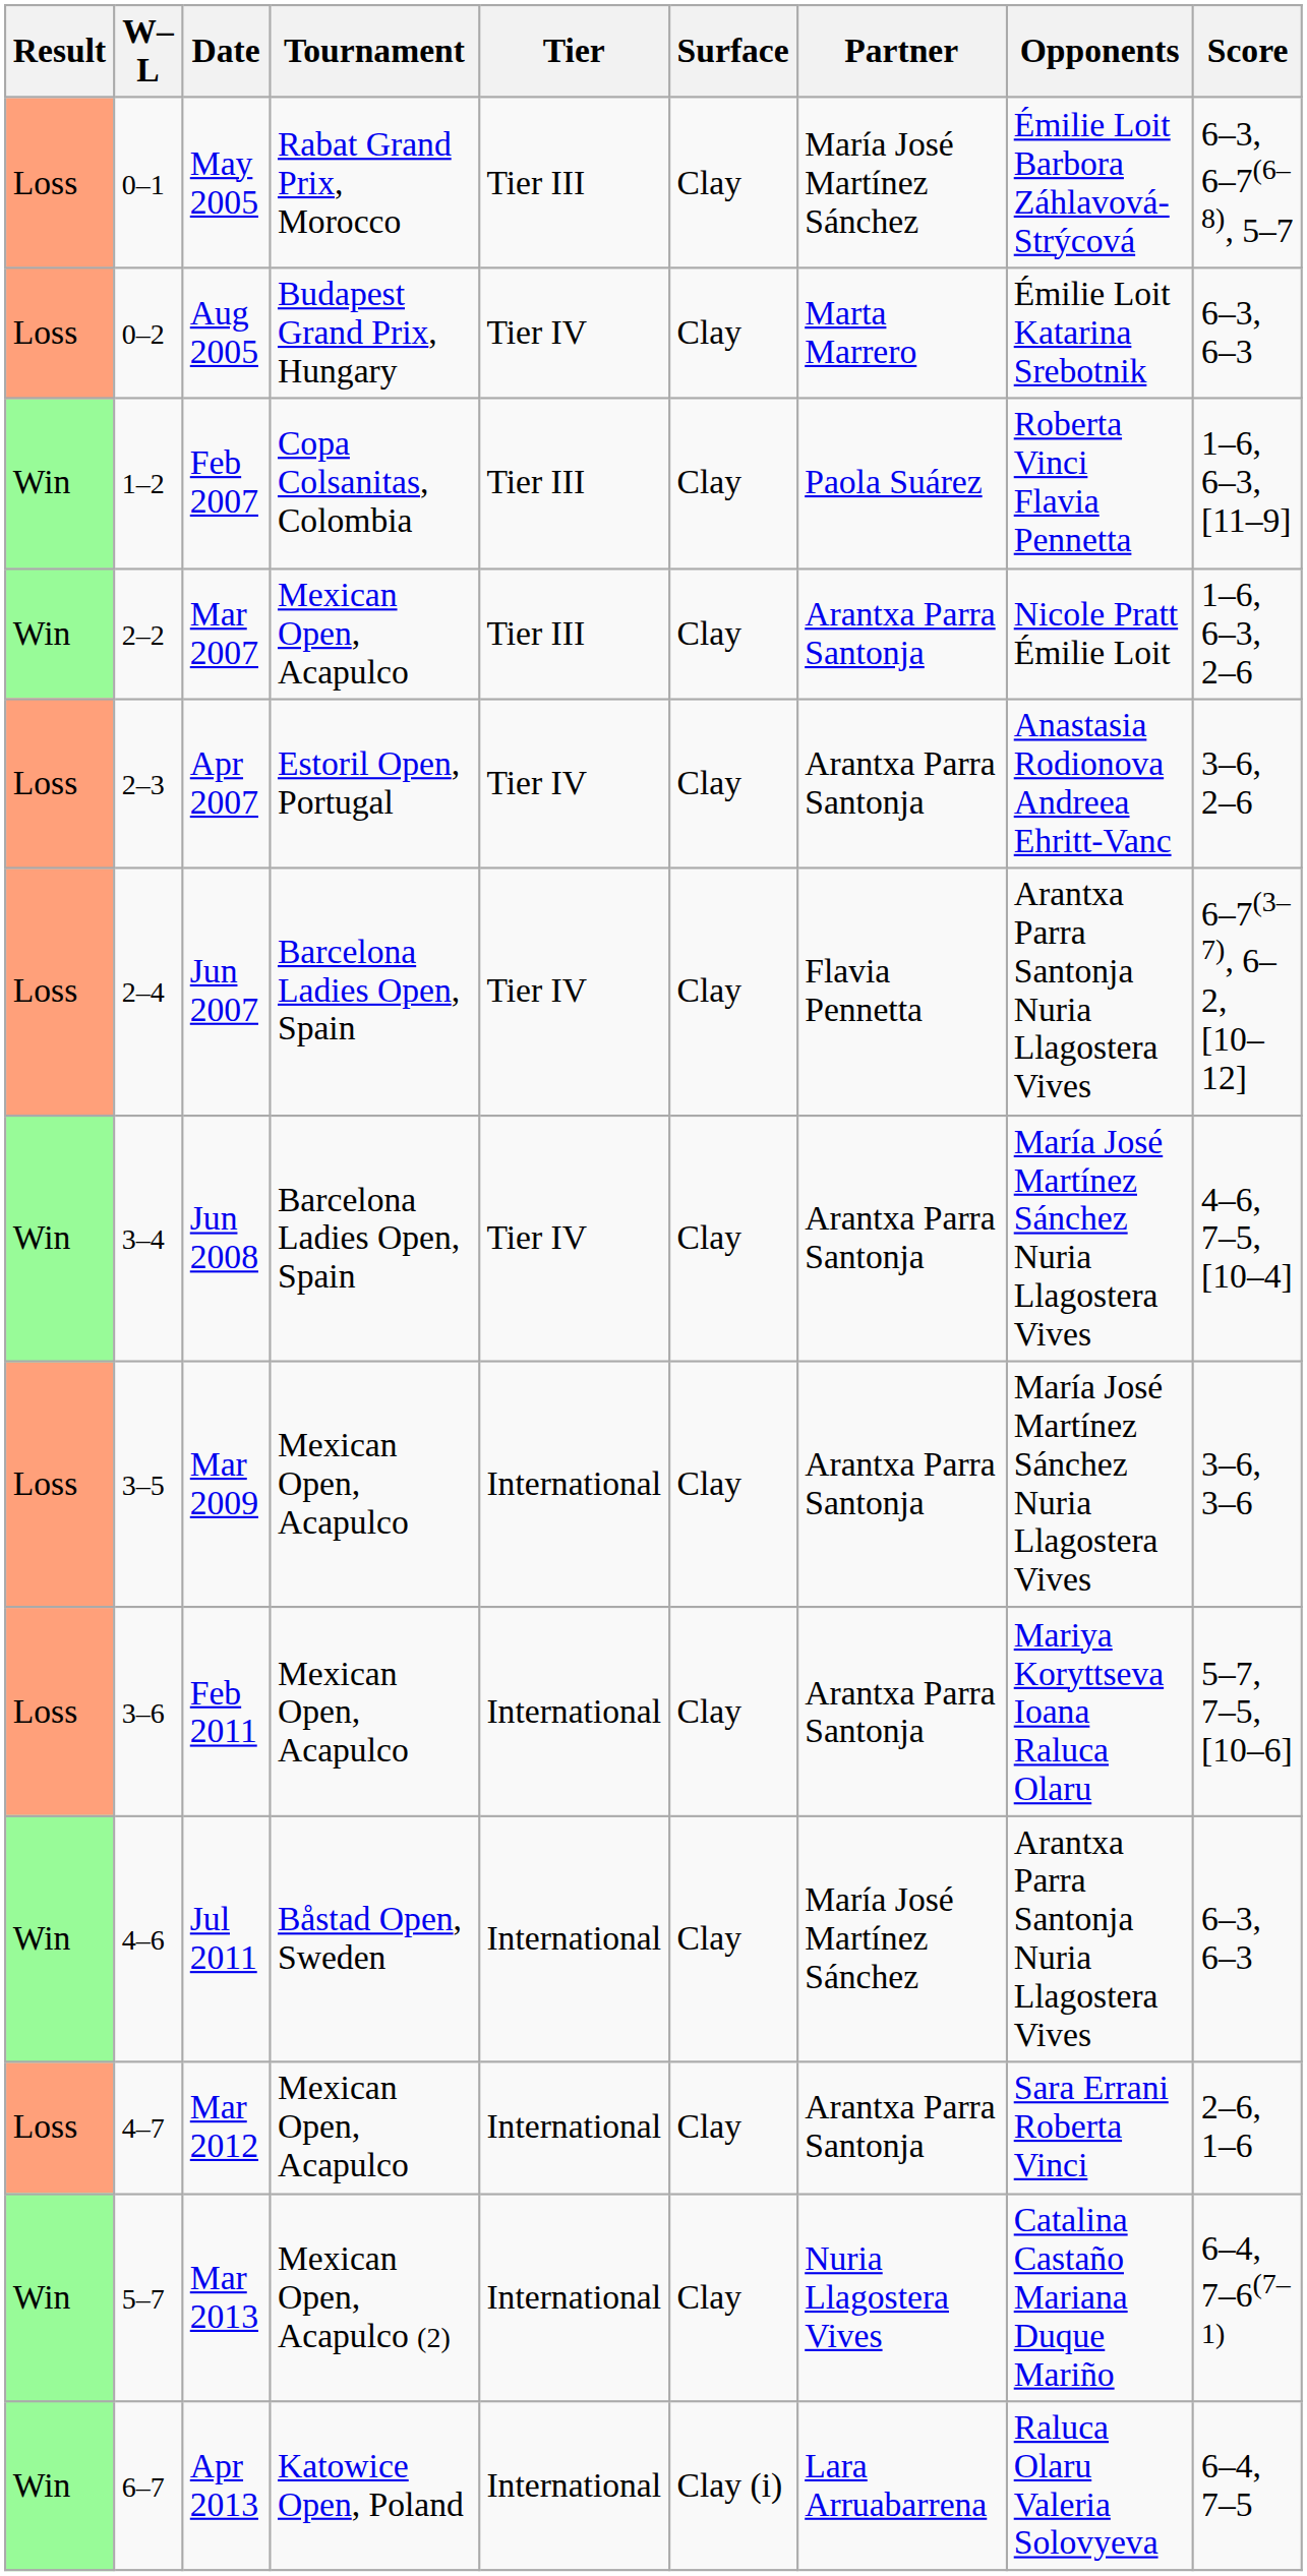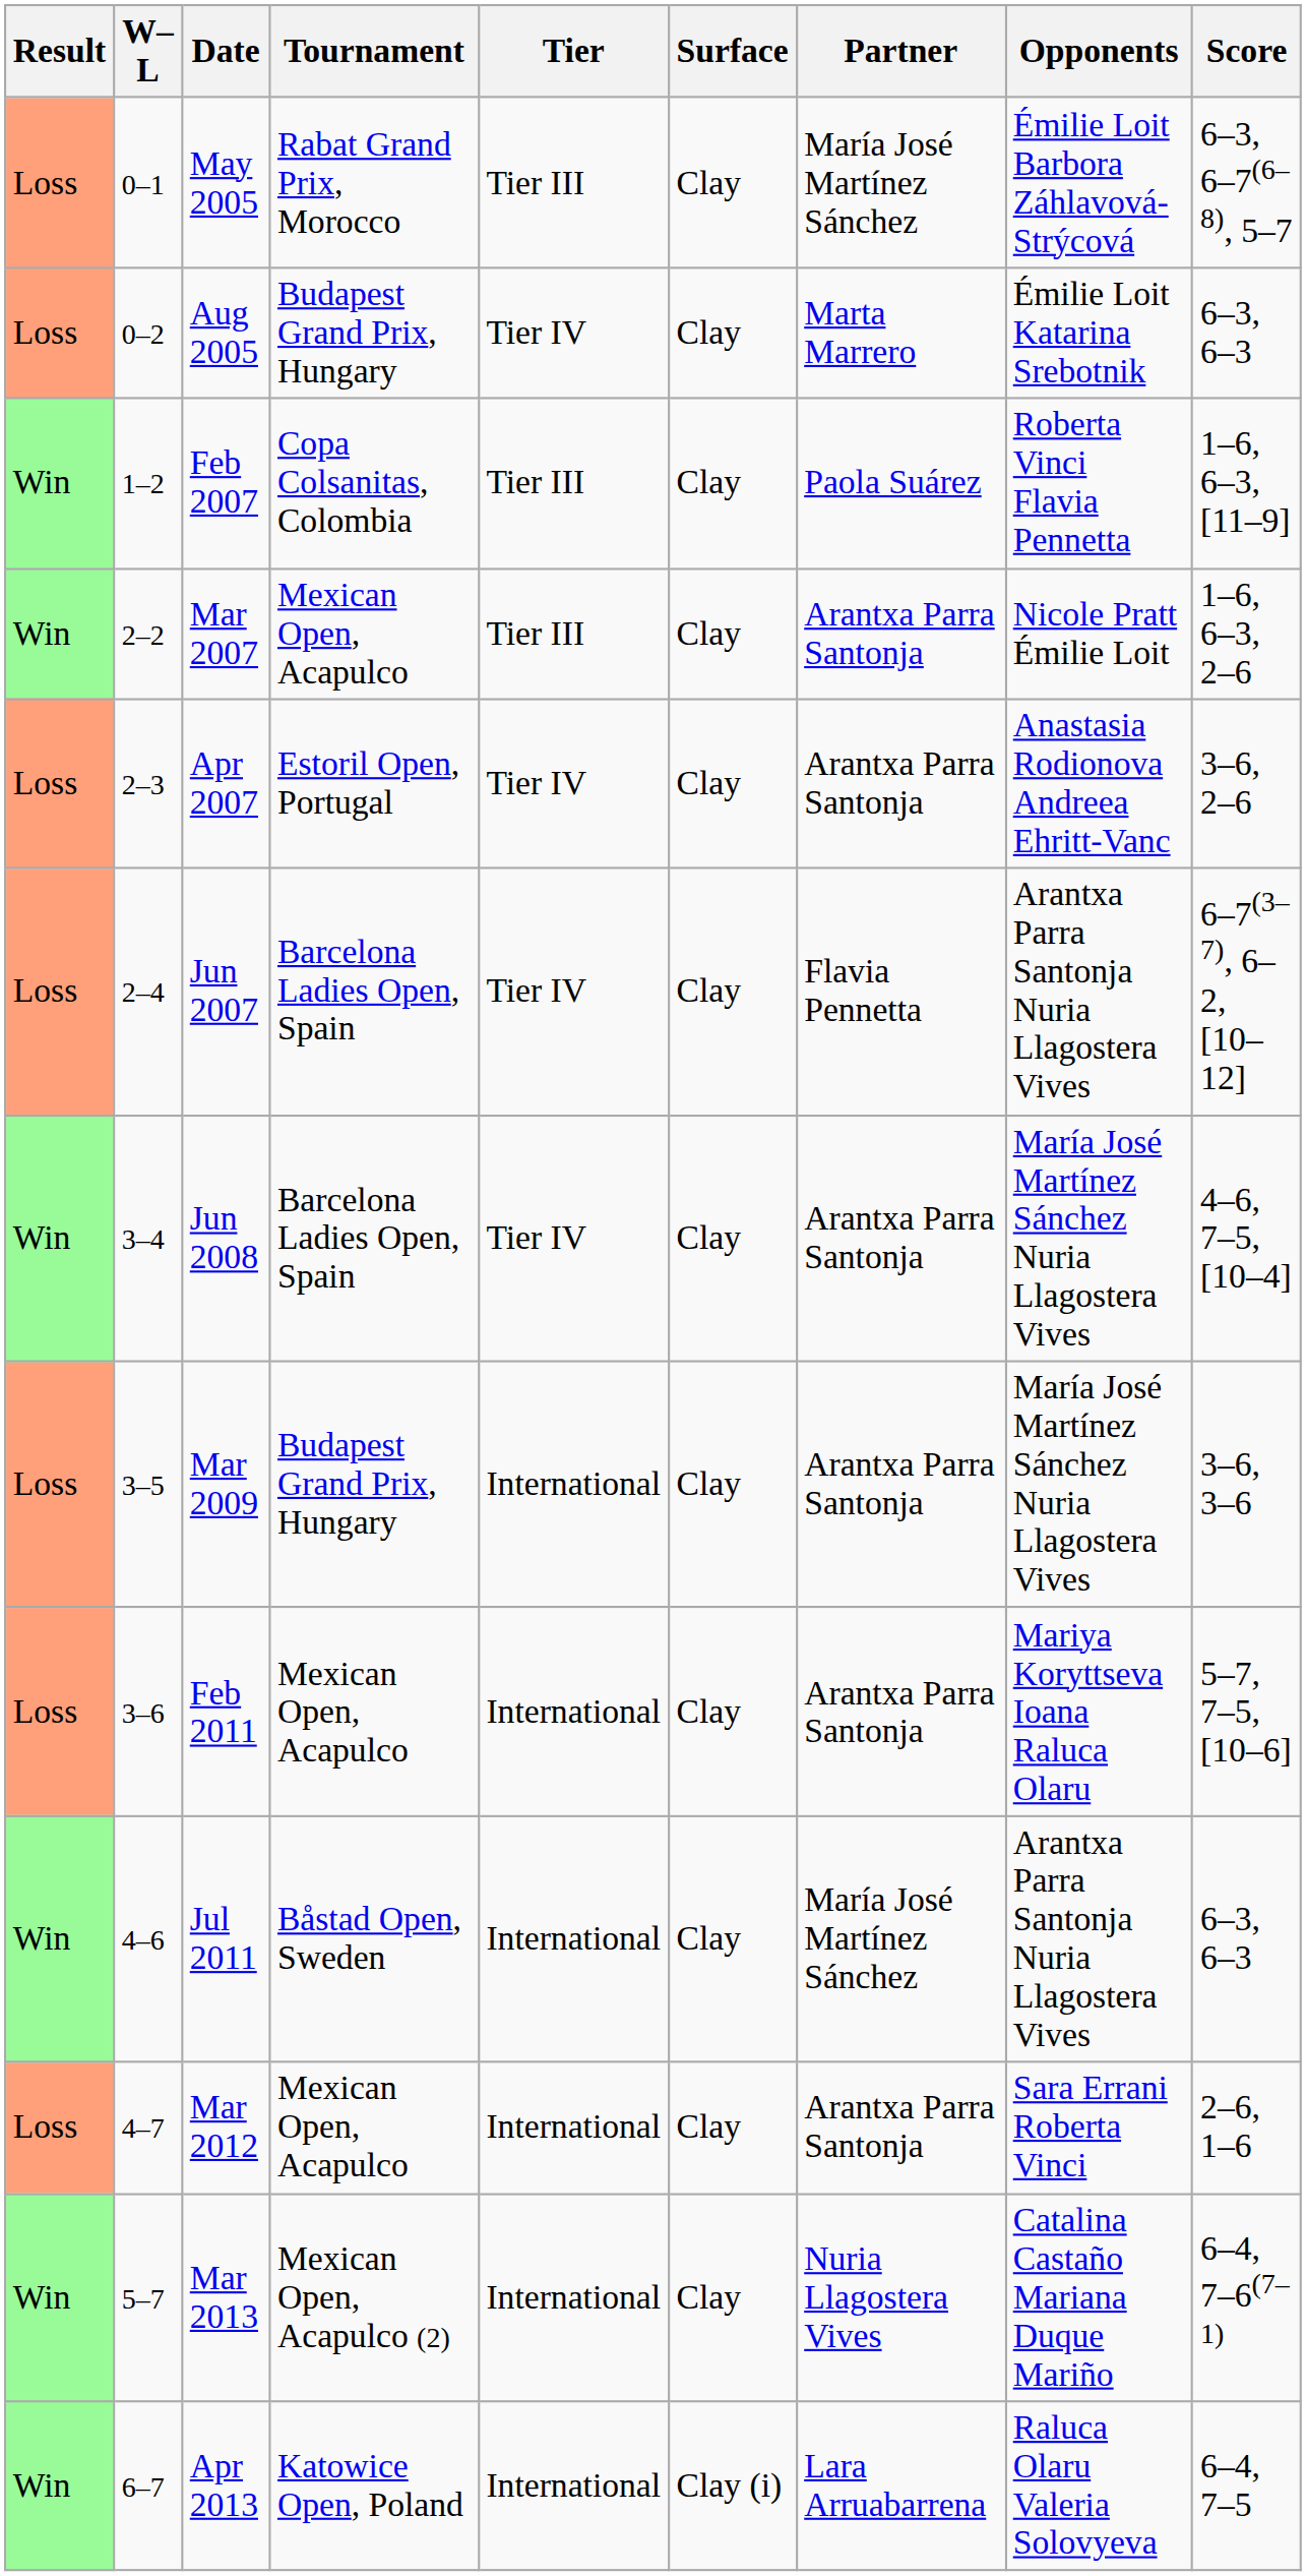Mar 2009 | Tournament: Mexican Open, Acapulco -> Budapest Grand Prix, Hungary
